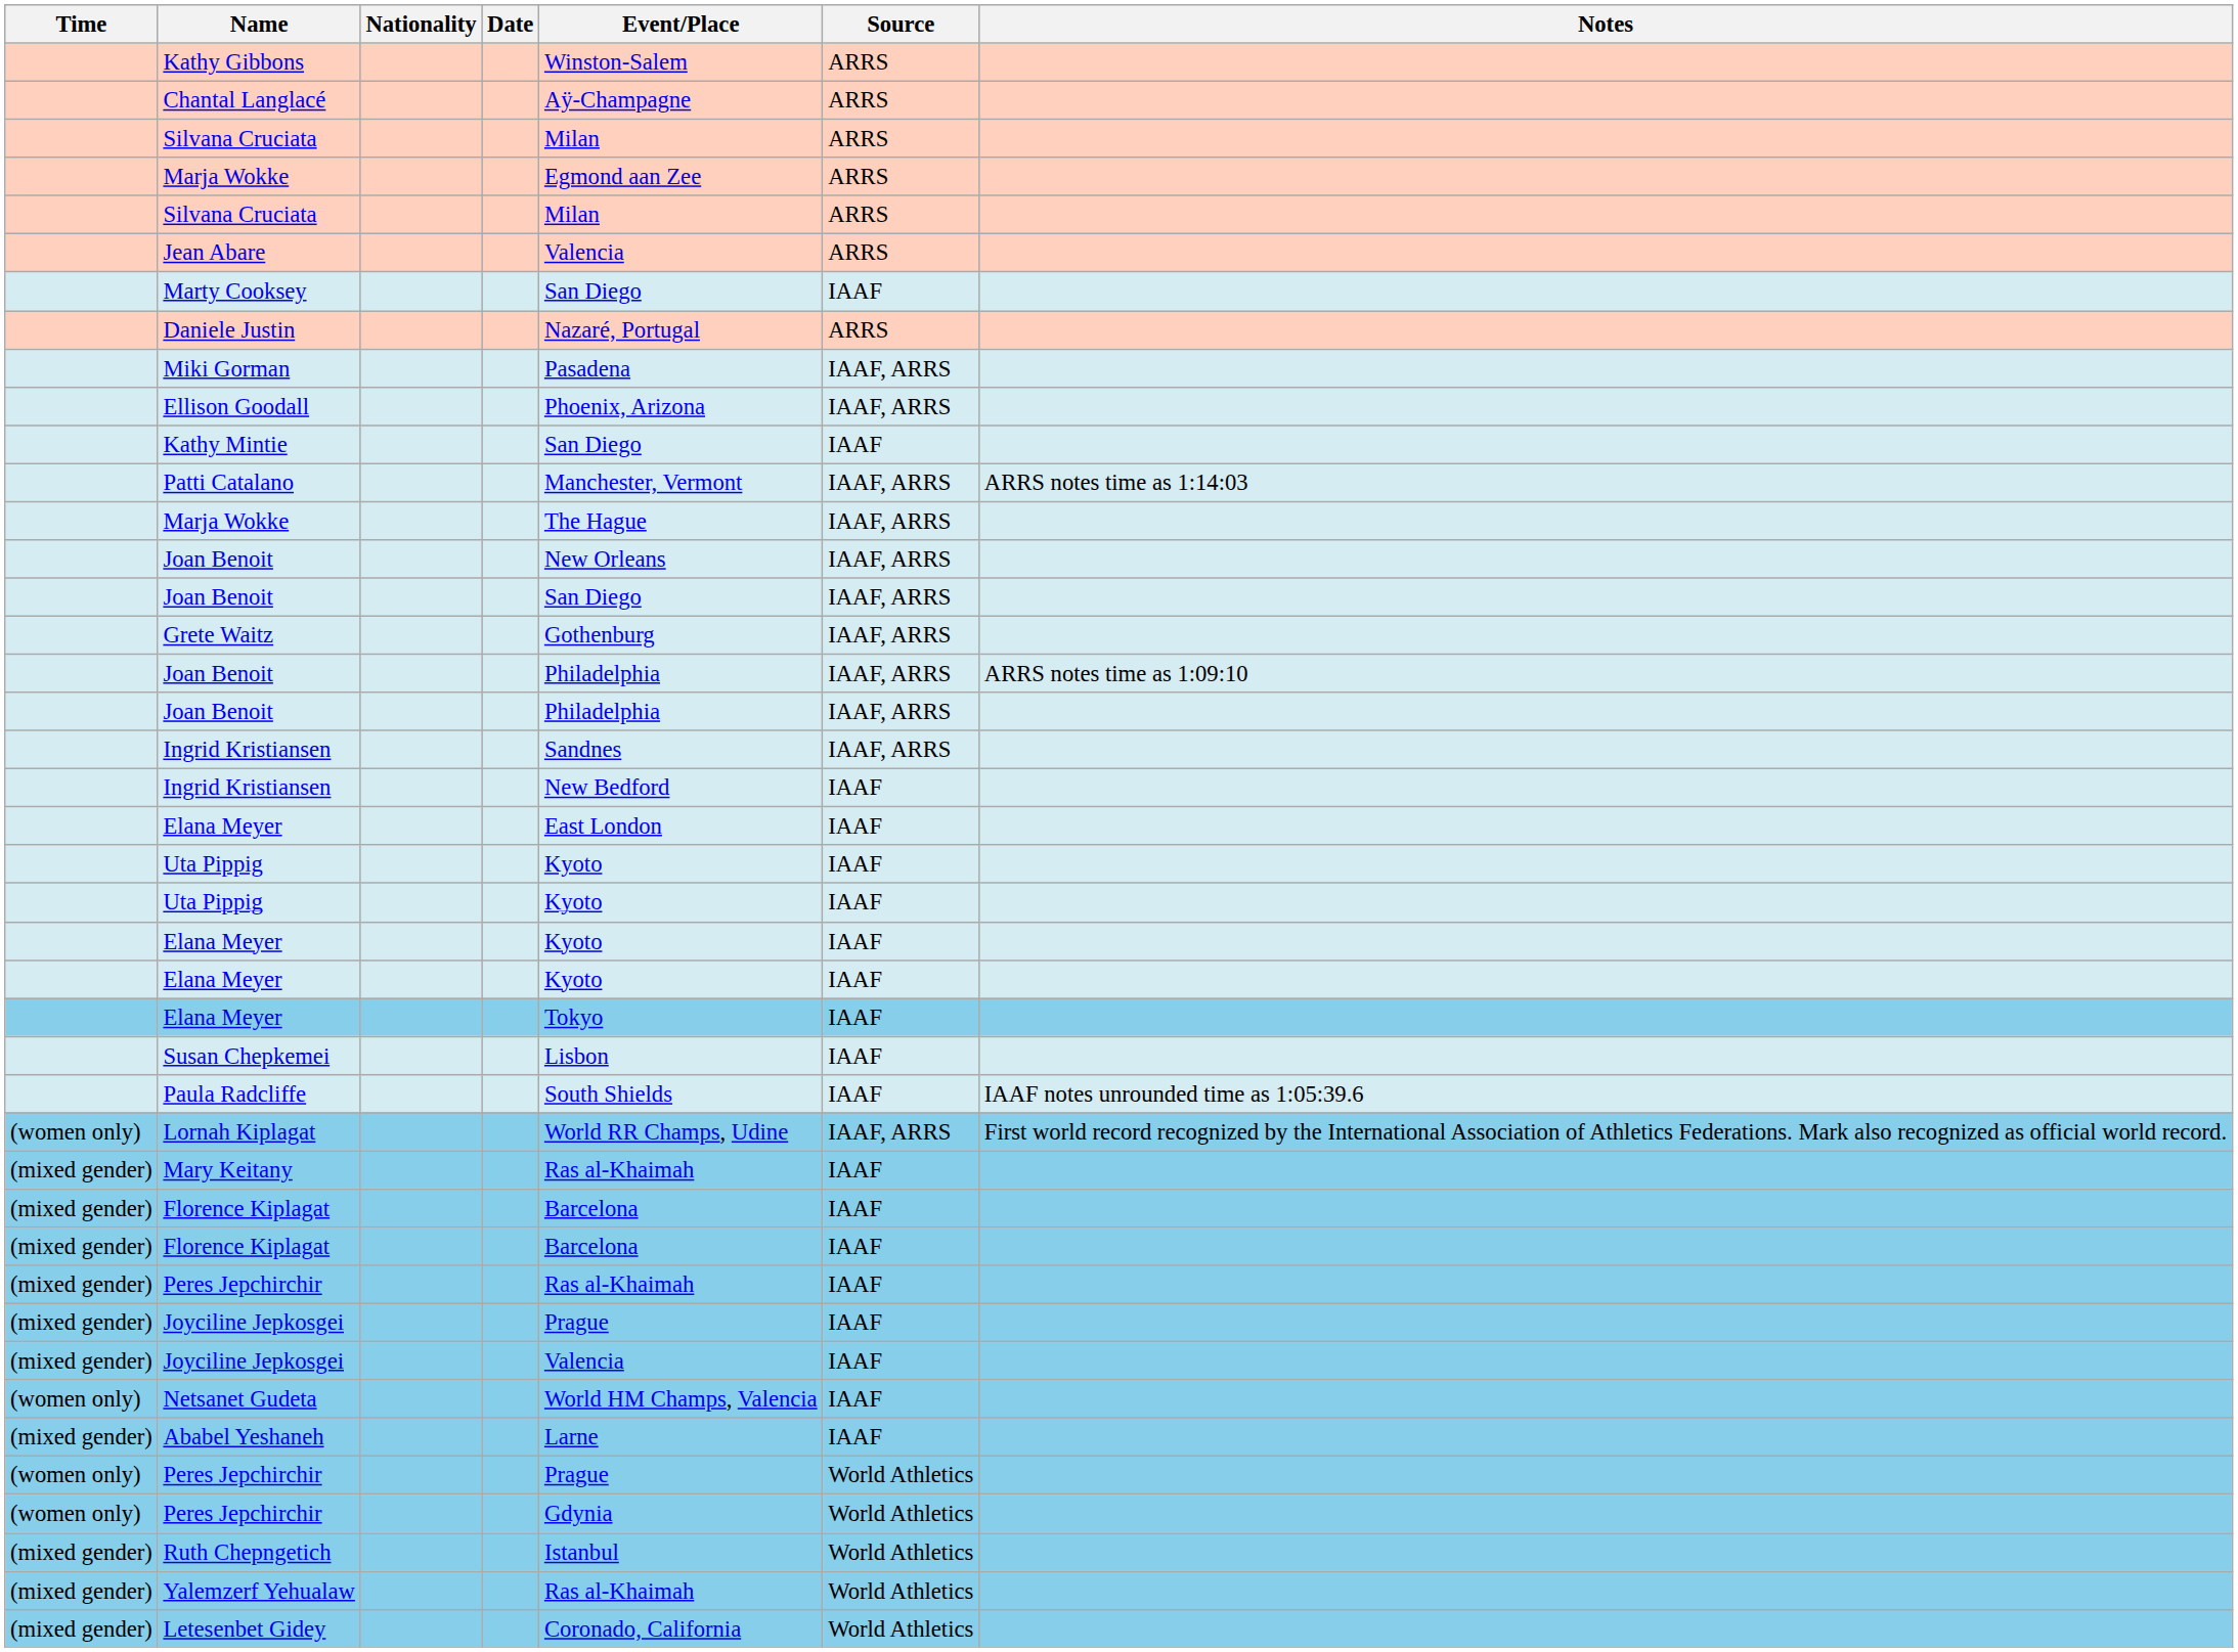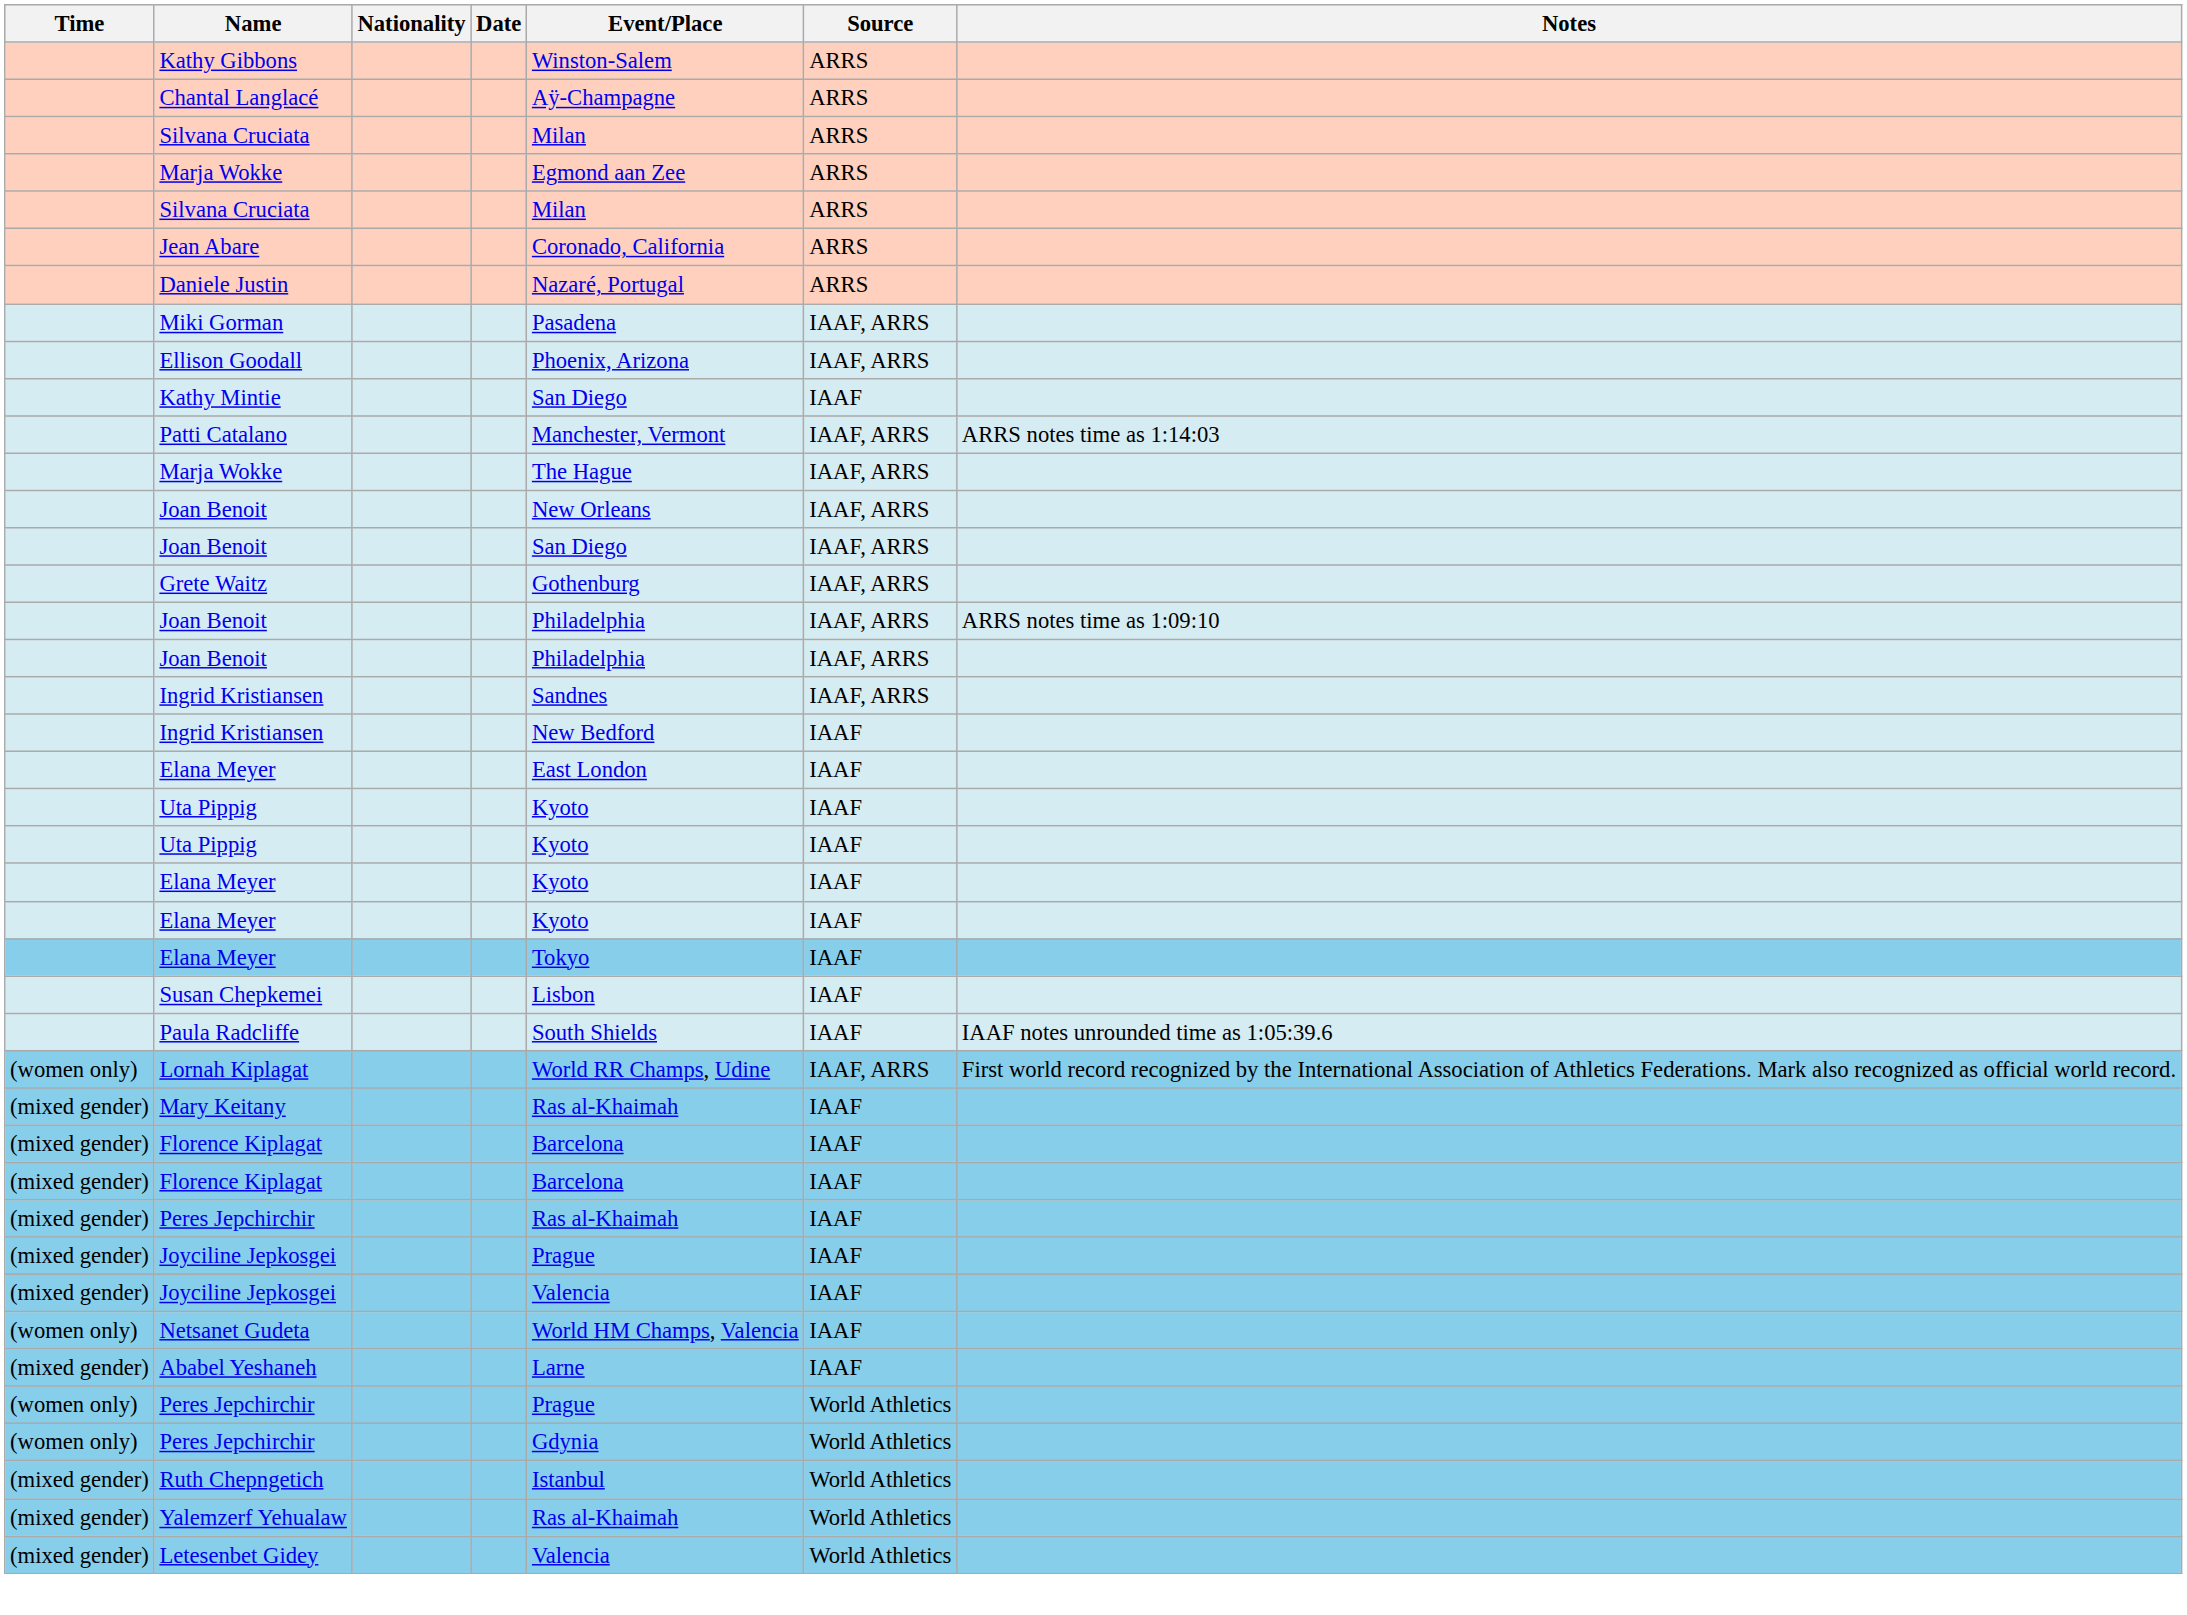Jean Abare | Event/Place: Valencia -> Coronado, California
- row: Marty Cooksey | San Diego | IAAF
Letesenbet Gidey | Event/Place: Coronado, California -> Valencia
